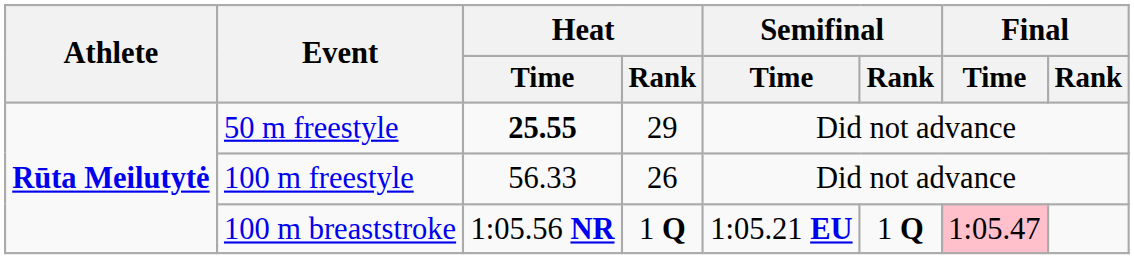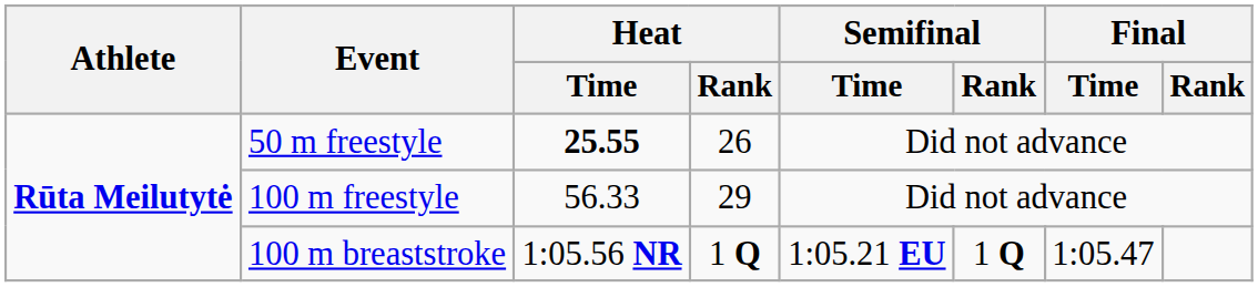50 m freestyle | Heat / Rank: 29 -> 26
100 m freestyle | Heat / Rank: 26 -> 29
100 m breaststroke | Final / Time: pink background -> no background
